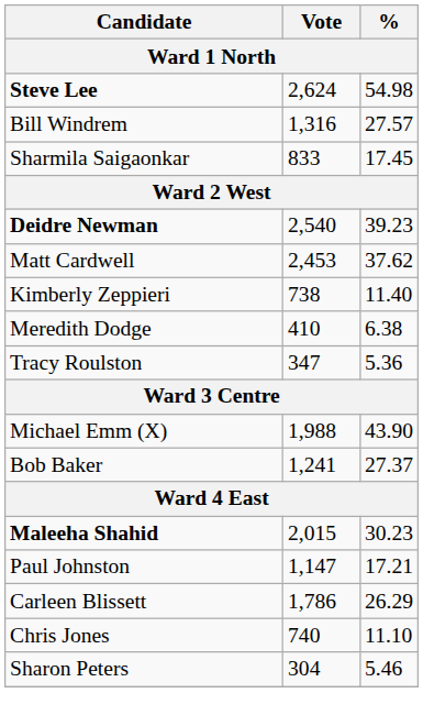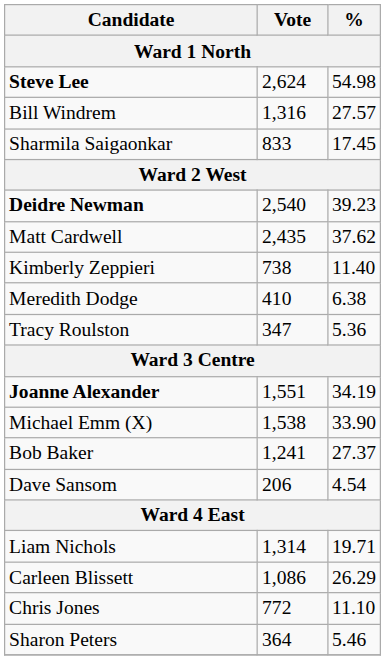Matt Cardwell | Vote: 2,453 -> 2,435
+ row: Joanne Alexander | 1,551 | 34.19
Michael Emm (X) | Vote: 1,988 -> 1,538
Michael Emm (X) | %: 43.90 -> 33.90
+ row: Dave Sansom | 206 | 4.54
- row: Maleeha Shahid | 2,015 | 30.23
+ row: Liam Nichols | 1,314 | 19.71
- row: Paul Johnston | 1,147 | 17.21
Carleen Blissett | Vote: 1,786 -> 1,086
Chris Jones | Vote: 740 -> 772
Sharon Peters | Vote: 304 -> 364
